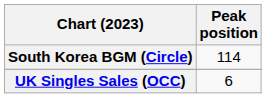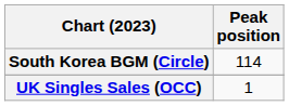UK Singles Sales (OCC) | Peak position: 6 -> 1
